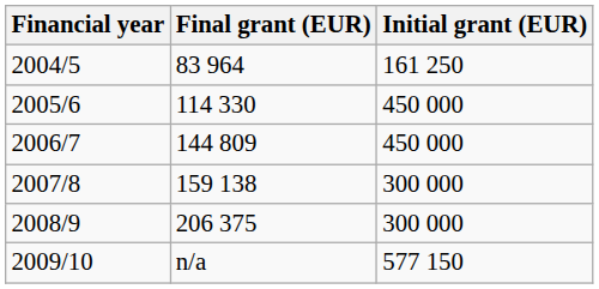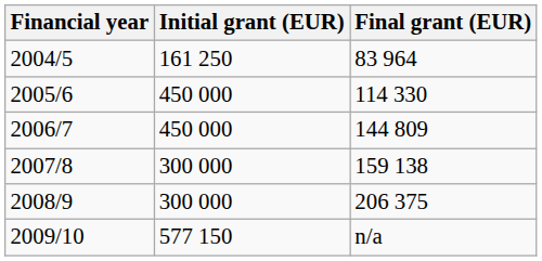columns swapped: Initial grant (EUR) <-> Final grant (EUR)
